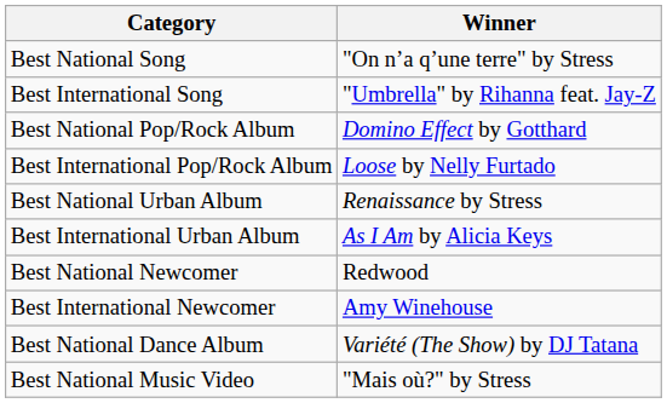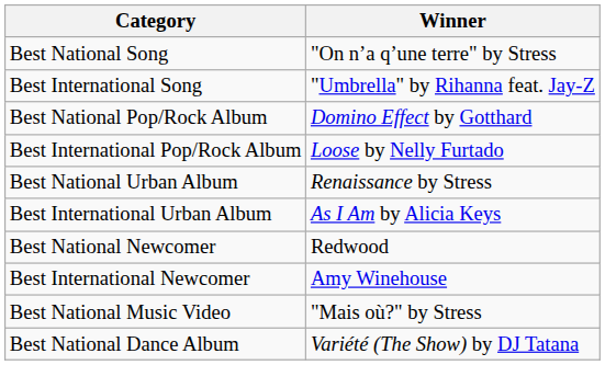rows swapped: Best National Dance Album <-> Best National Music Video
